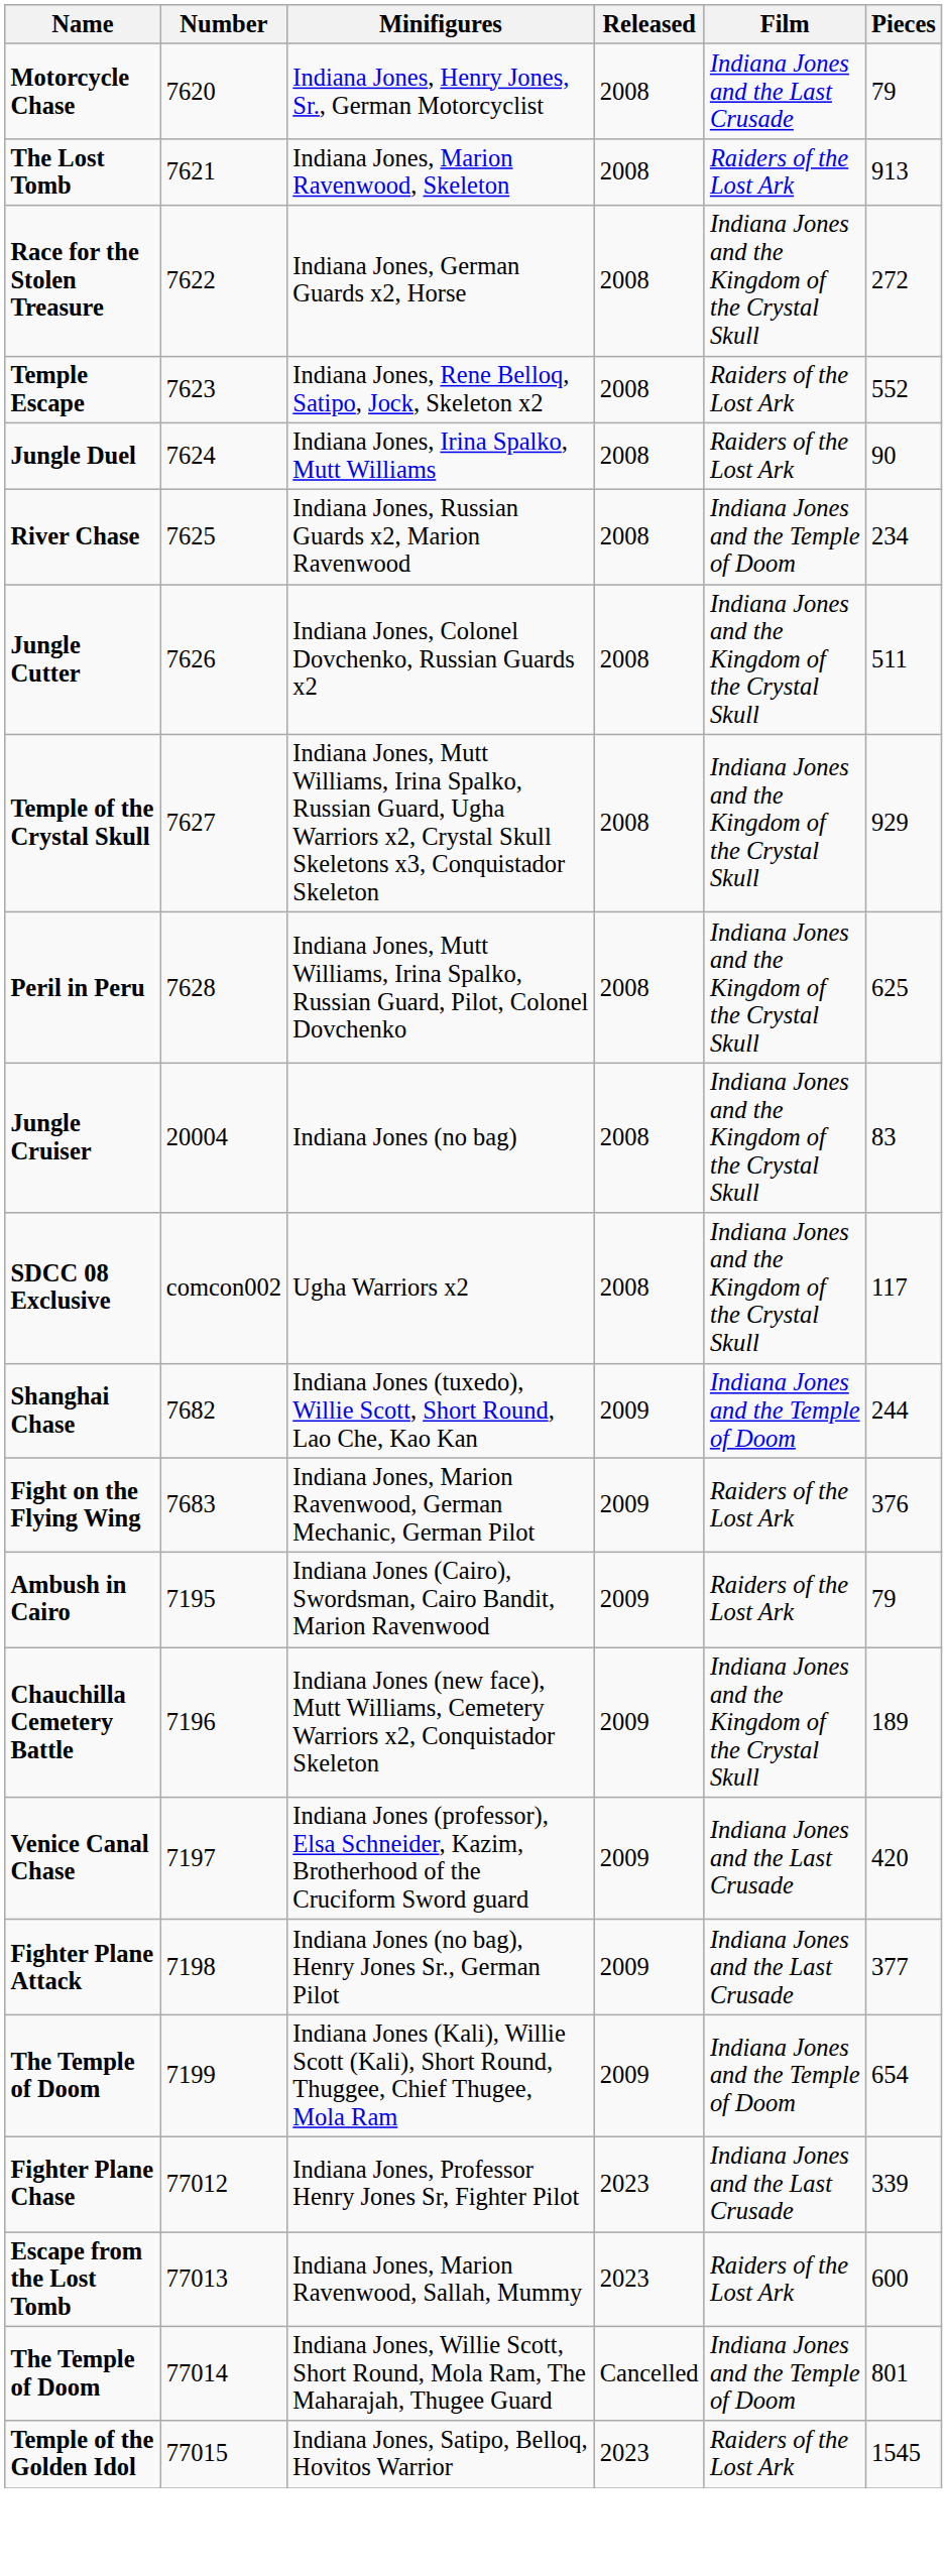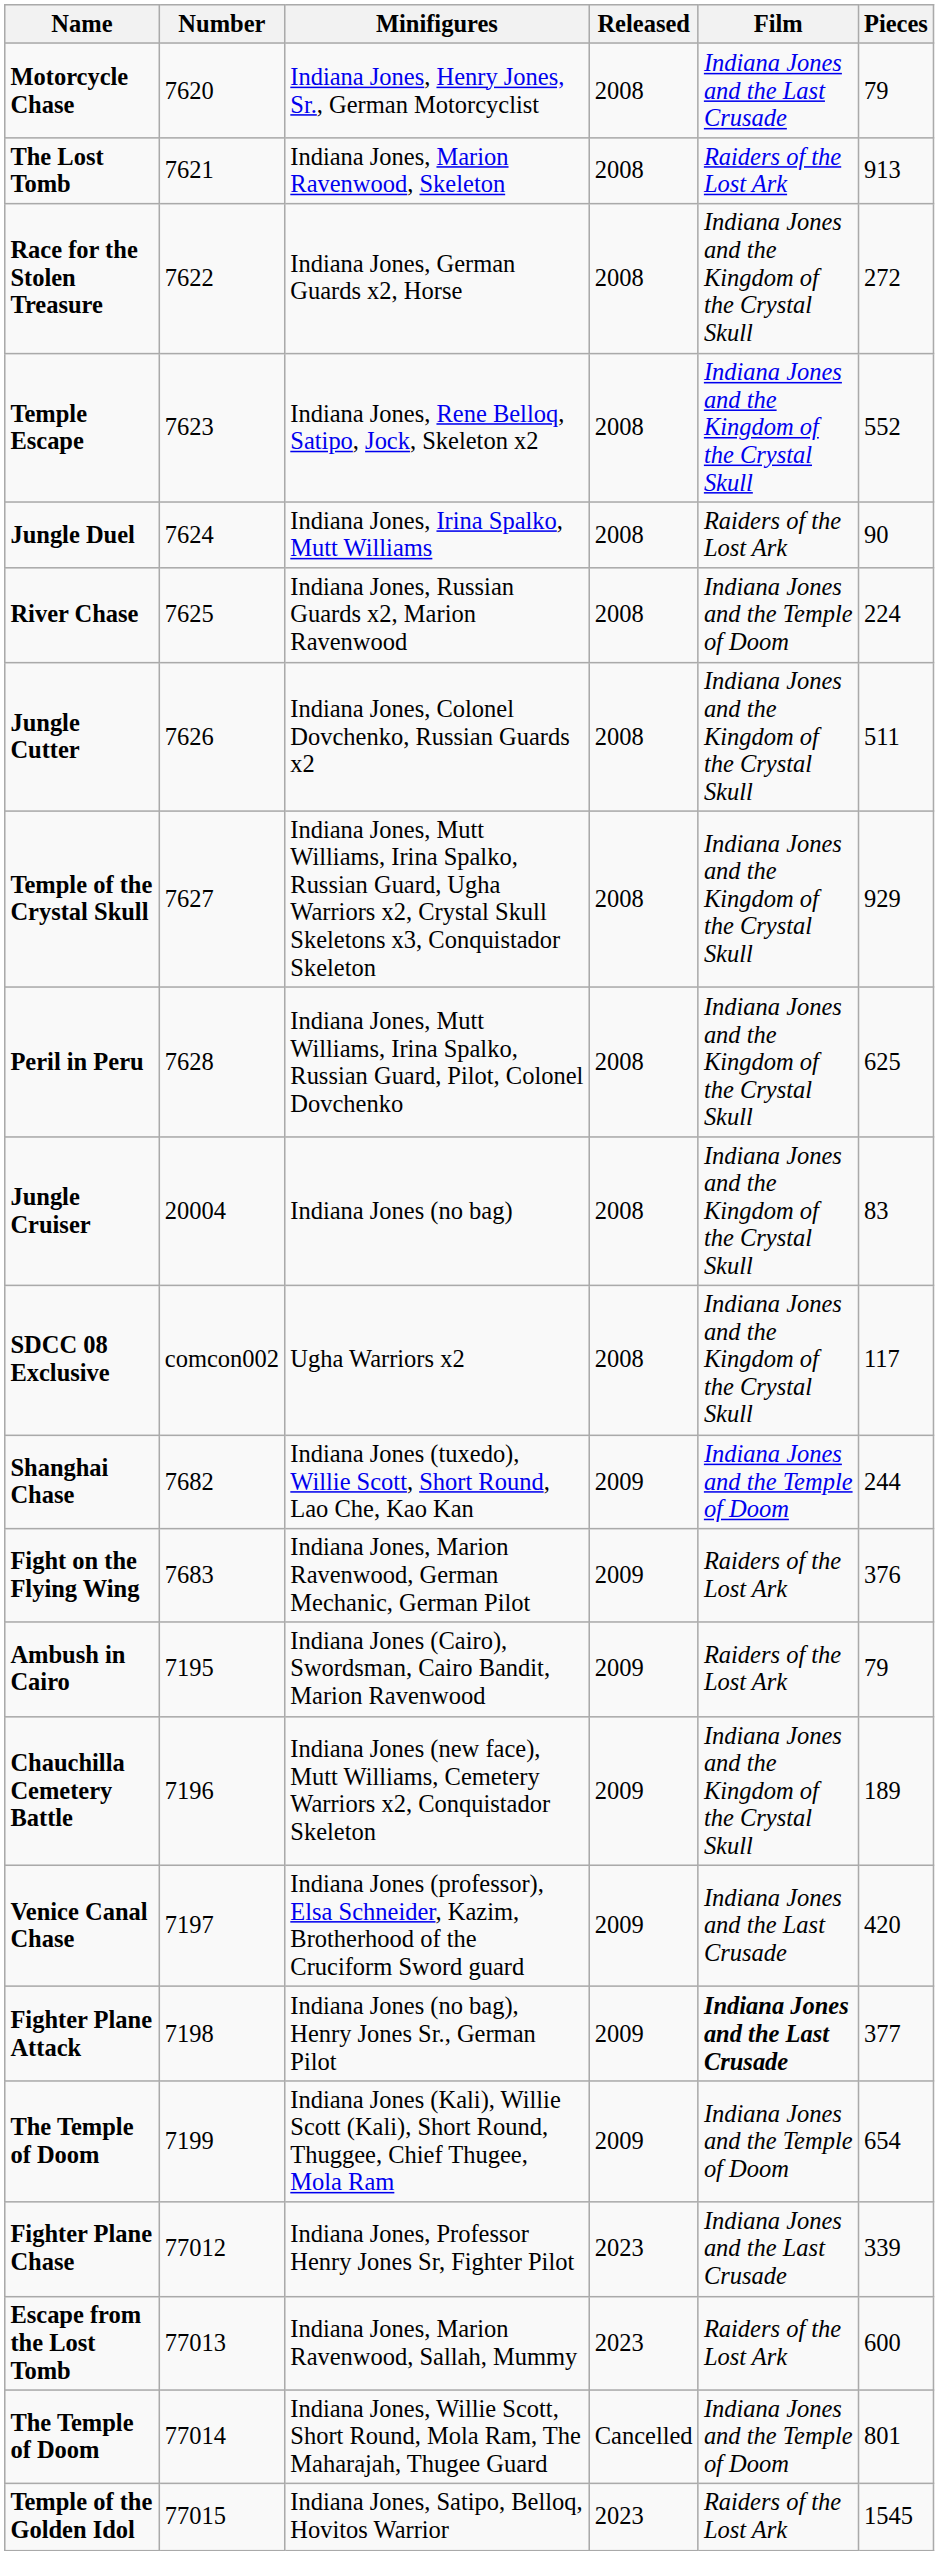Indiana Jones, Rene Belloq, Satipo, Jock, Skeleton x2 | Film: Raiders of the Lost Ark -> Indiana Jones and the Kingdom of the Crystal Skull
Indiana Jones, Russian Guards x2, Marion Ravenwood | Pieces: 234 -> 224
Indiana Jones (no bag), Henry Jones Sr., German Pilot | Film: normal -> bold
